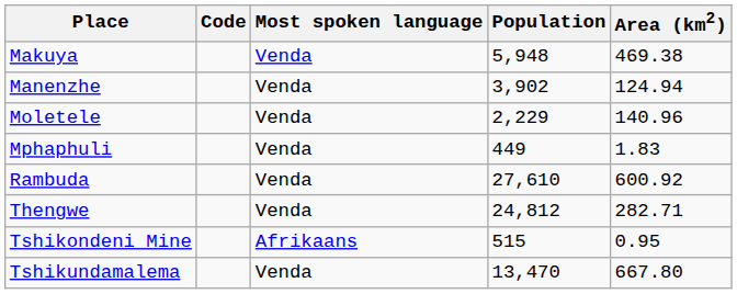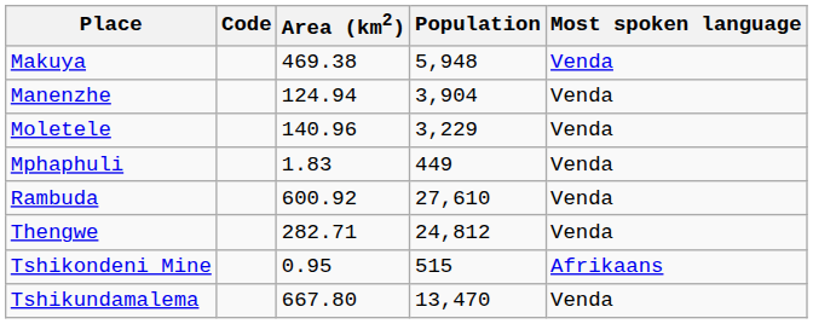columns swapped: Area (km2) <-> Most spoken language
Manenzhe | Population: 3,902 -> 3,904
Moletele | Population: 2,229 -> 3,229
